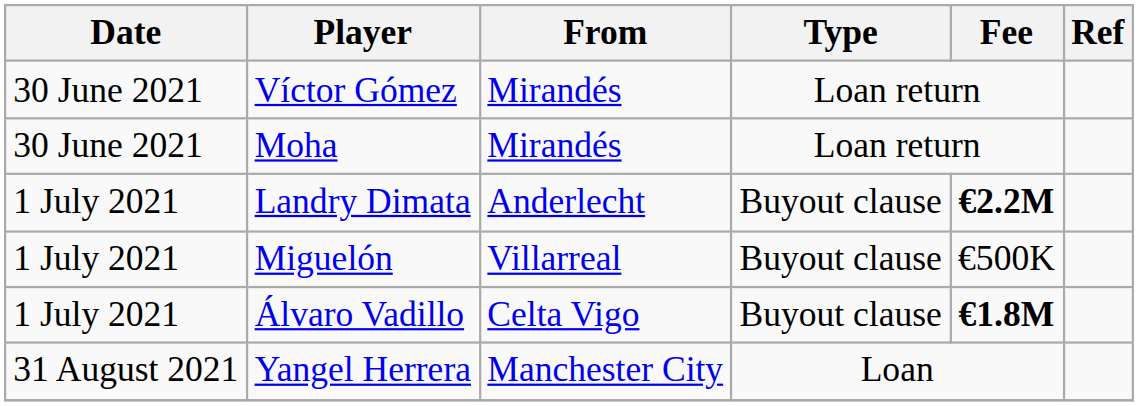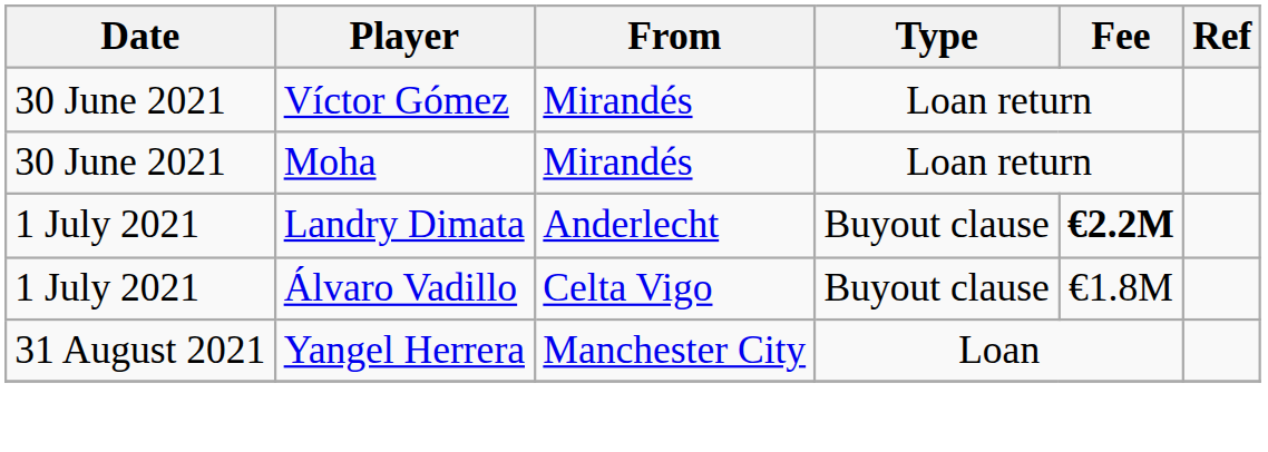- row: 1 July 2021 | Miguelón | Villarreal | Buyout clause | €500K
Álvaro Vadillo | Fee: bold -> normal
